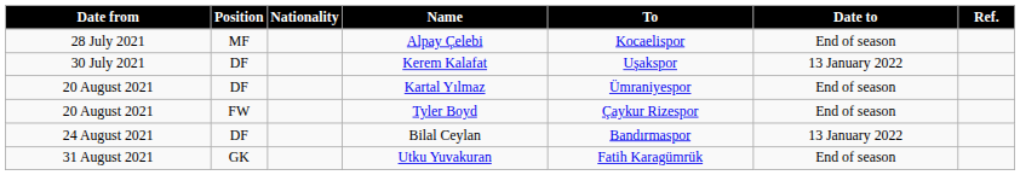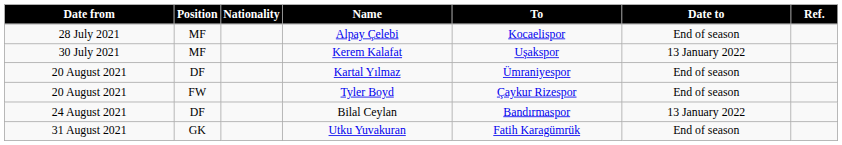Kerem Kalafat | Position: DF -> MF
